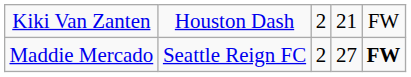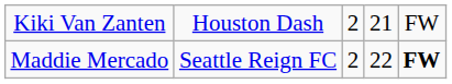Maddie Mercado | column 4: 27 -> 22
